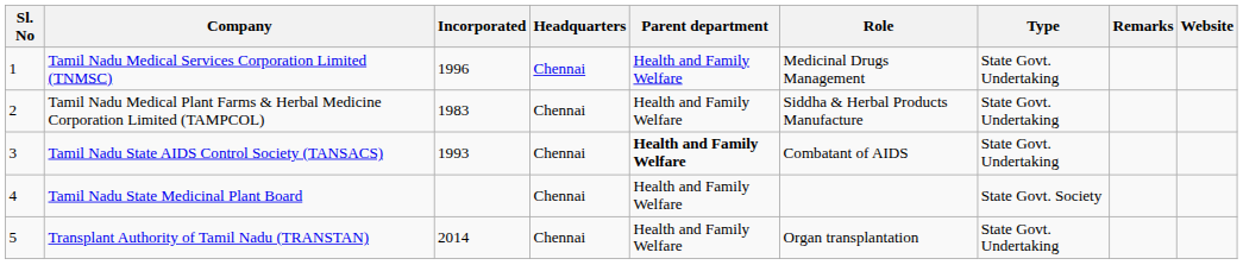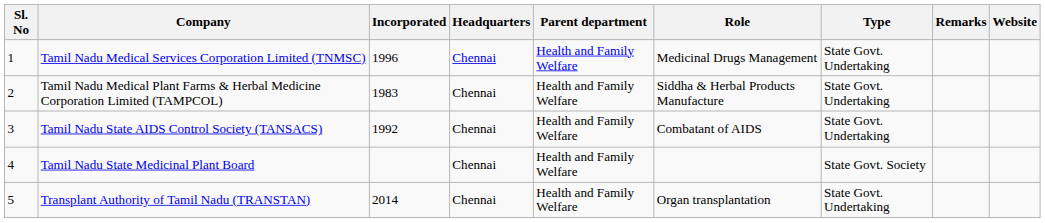Tamil Nadu State AIDS Control Society (TANSACS) | Incorporated: 1993 -> 1992
Tamil Nadu State AIDS Control Society (TANSACS) | Parent department: bold -> normal
